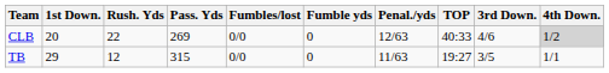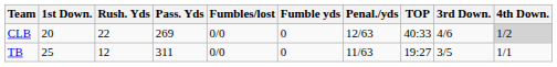TB | 1st Down.: 29 -> 25
TB | Pass. Yds: 315 -> 311
